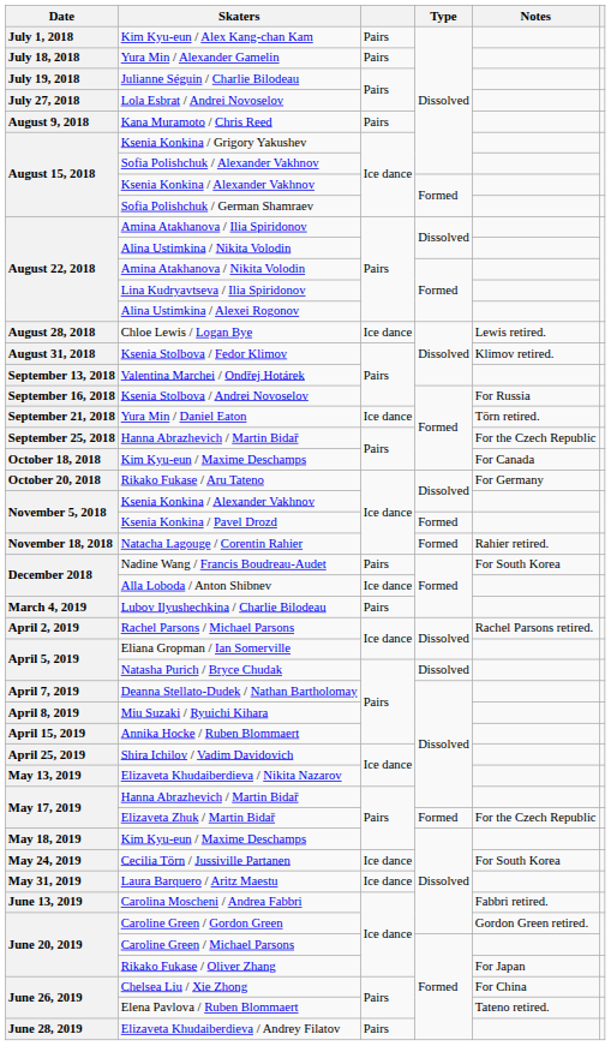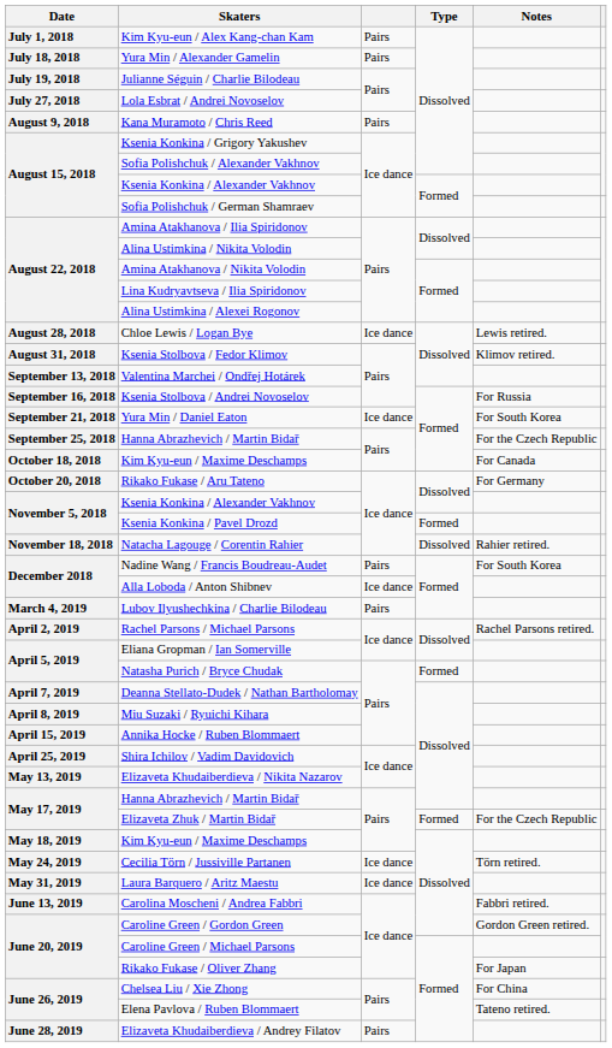Yura Min / Daniel Eaton | Notes: Törn retired. -> For South Korea
Natacha Lagouge / Corentin Rahier | Type: Formed -> Dissolved
Natasha Purich / Bryce Chudak | Type: Dissolved -> Formed
Cecilia Törn / Jussiville Partanen | Notes: For South Korea -> Törn retired.
